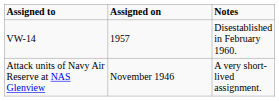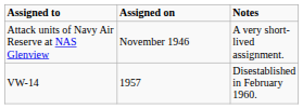rows swapped: Attack units of Navy Air Reserve at NAS Glenview <-> VW-14
